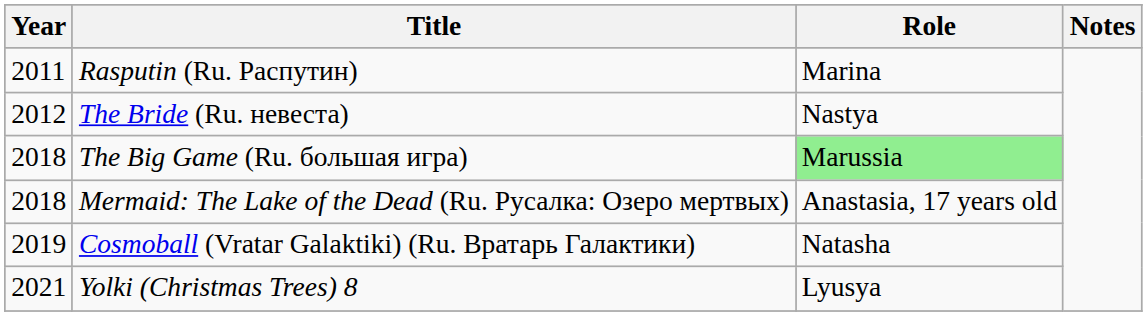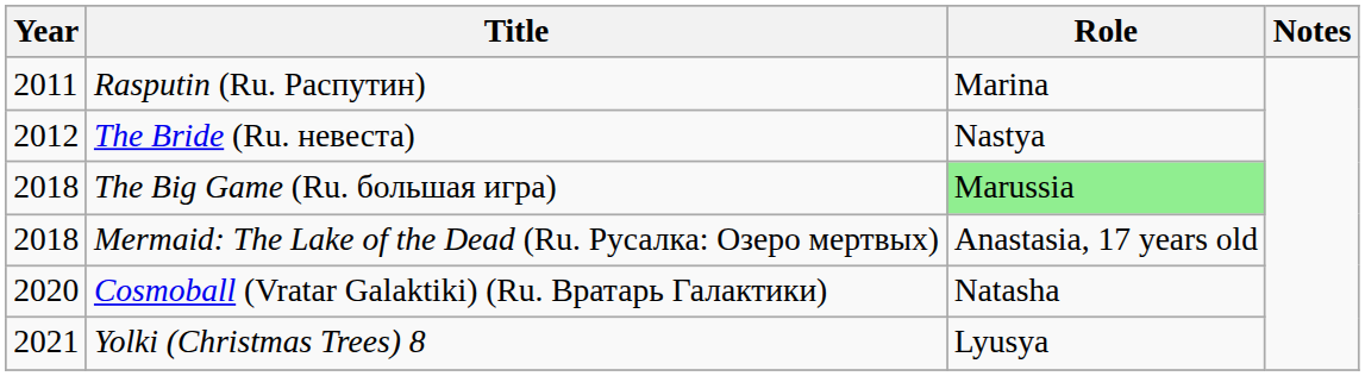Cosmoball (Vratar Galaktiki) (Ru. Вратарь Галактики) | Year: 2019 -> 2020
